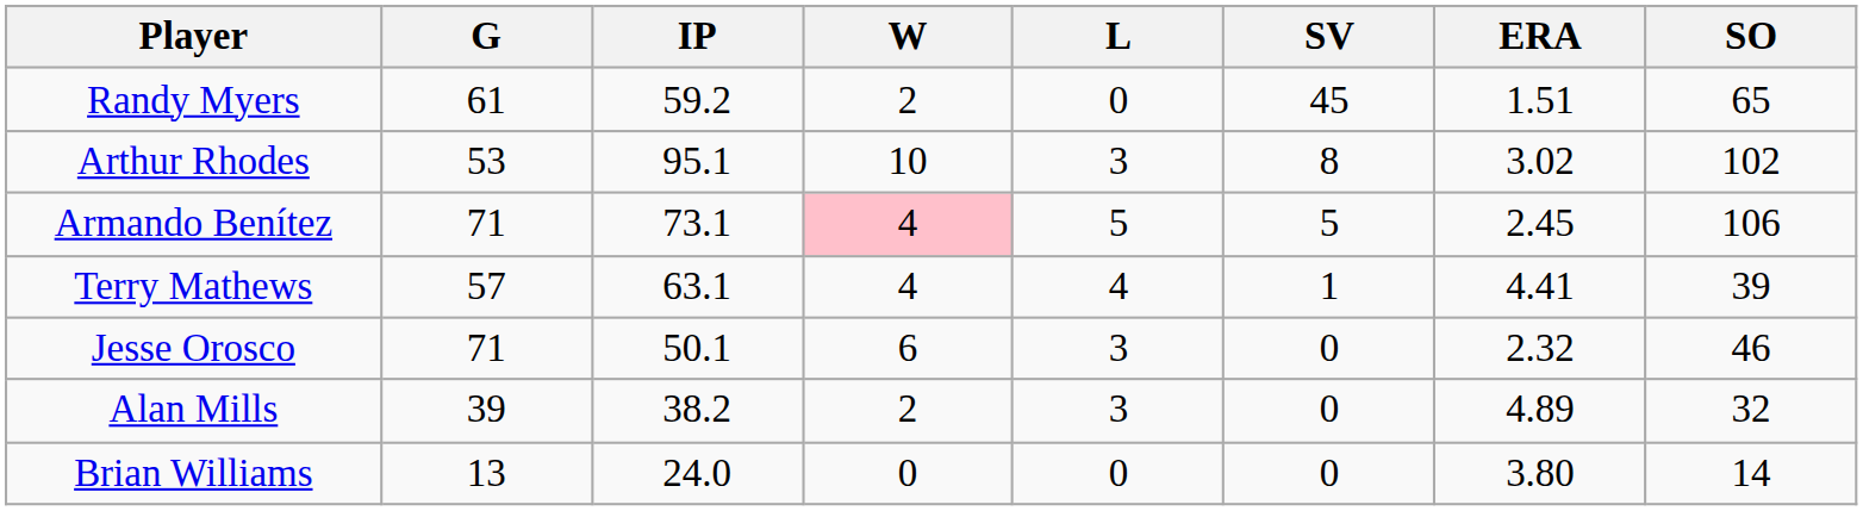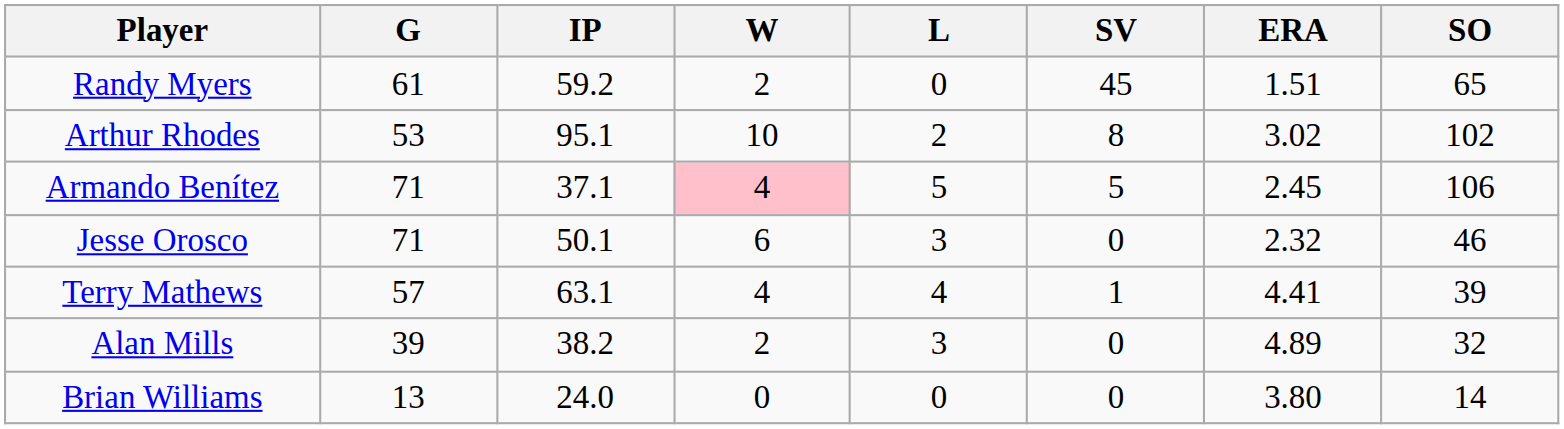Arthur Rhodes | L: 3 -> 2
Armando Benítez | IP: 73.1 -> 37.1
rows swapped: Terry Mathews <-> Jesse Orosco
